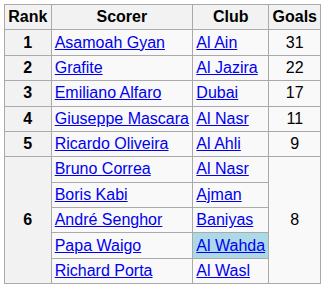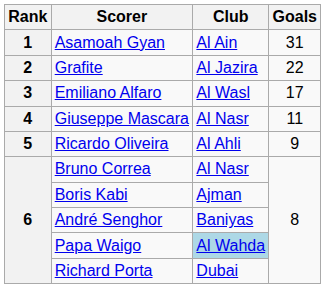Emiliano Alfaro | Club: Dubai -> Al Wasl
Richard Porta | Club: Al Wasl -> Dubai
